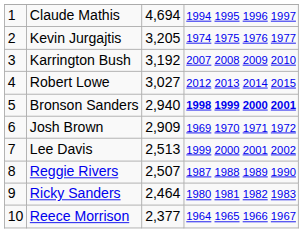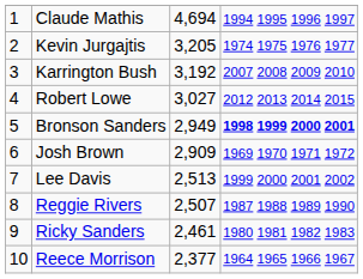Bronson Sanders | column 3: 2,940 -> 2,949
Ricky Sanders | column 3: 2,464 -> 2,461
